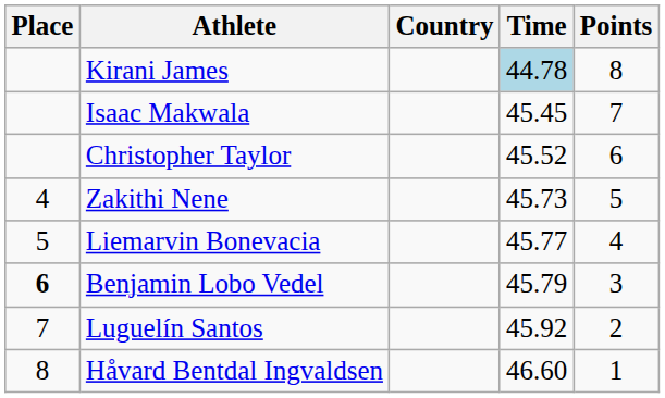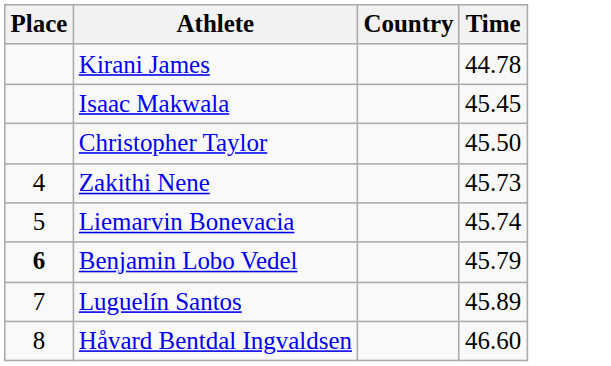- column: Points | 8 | 7 | 6 | 5 | 4 | 3 | 2 | 1
Kirani James | Time: lightblue background -> no background
Christopher Taylor | Time: 45.52 -> 45.50
Liemarvin Bonevacia | Time: 45.77 -> 45.74
Luguelín Santos | Time: 45.92 -> 45.89
